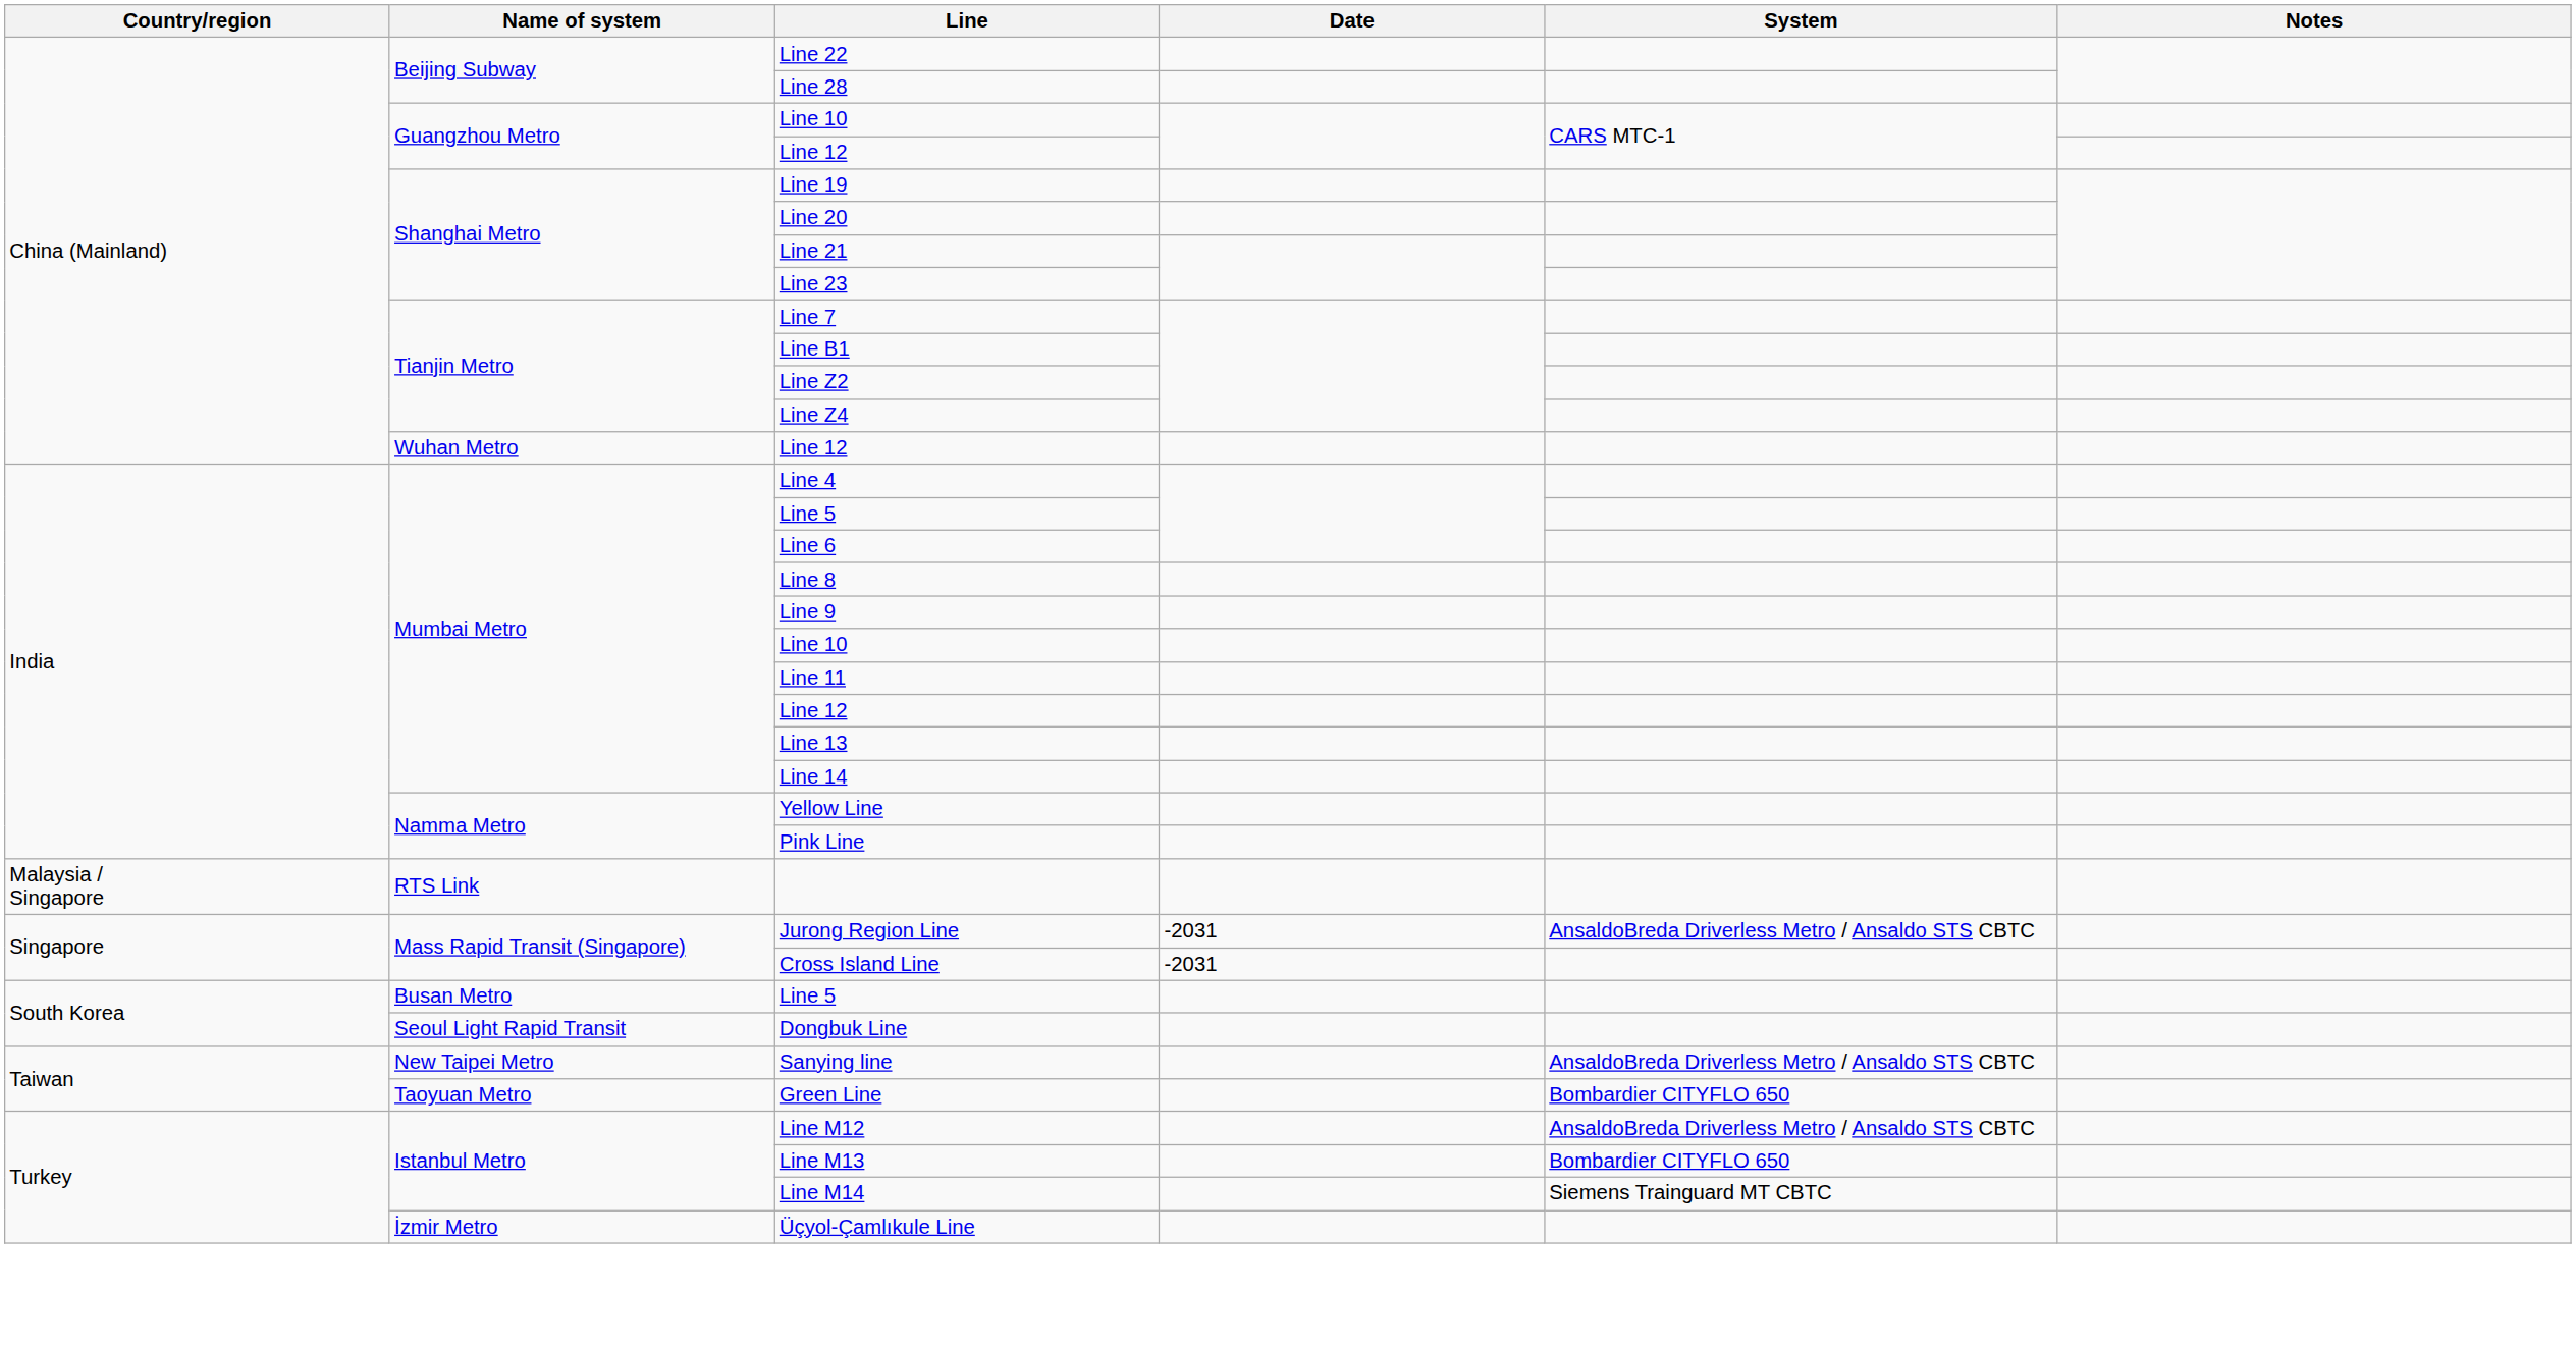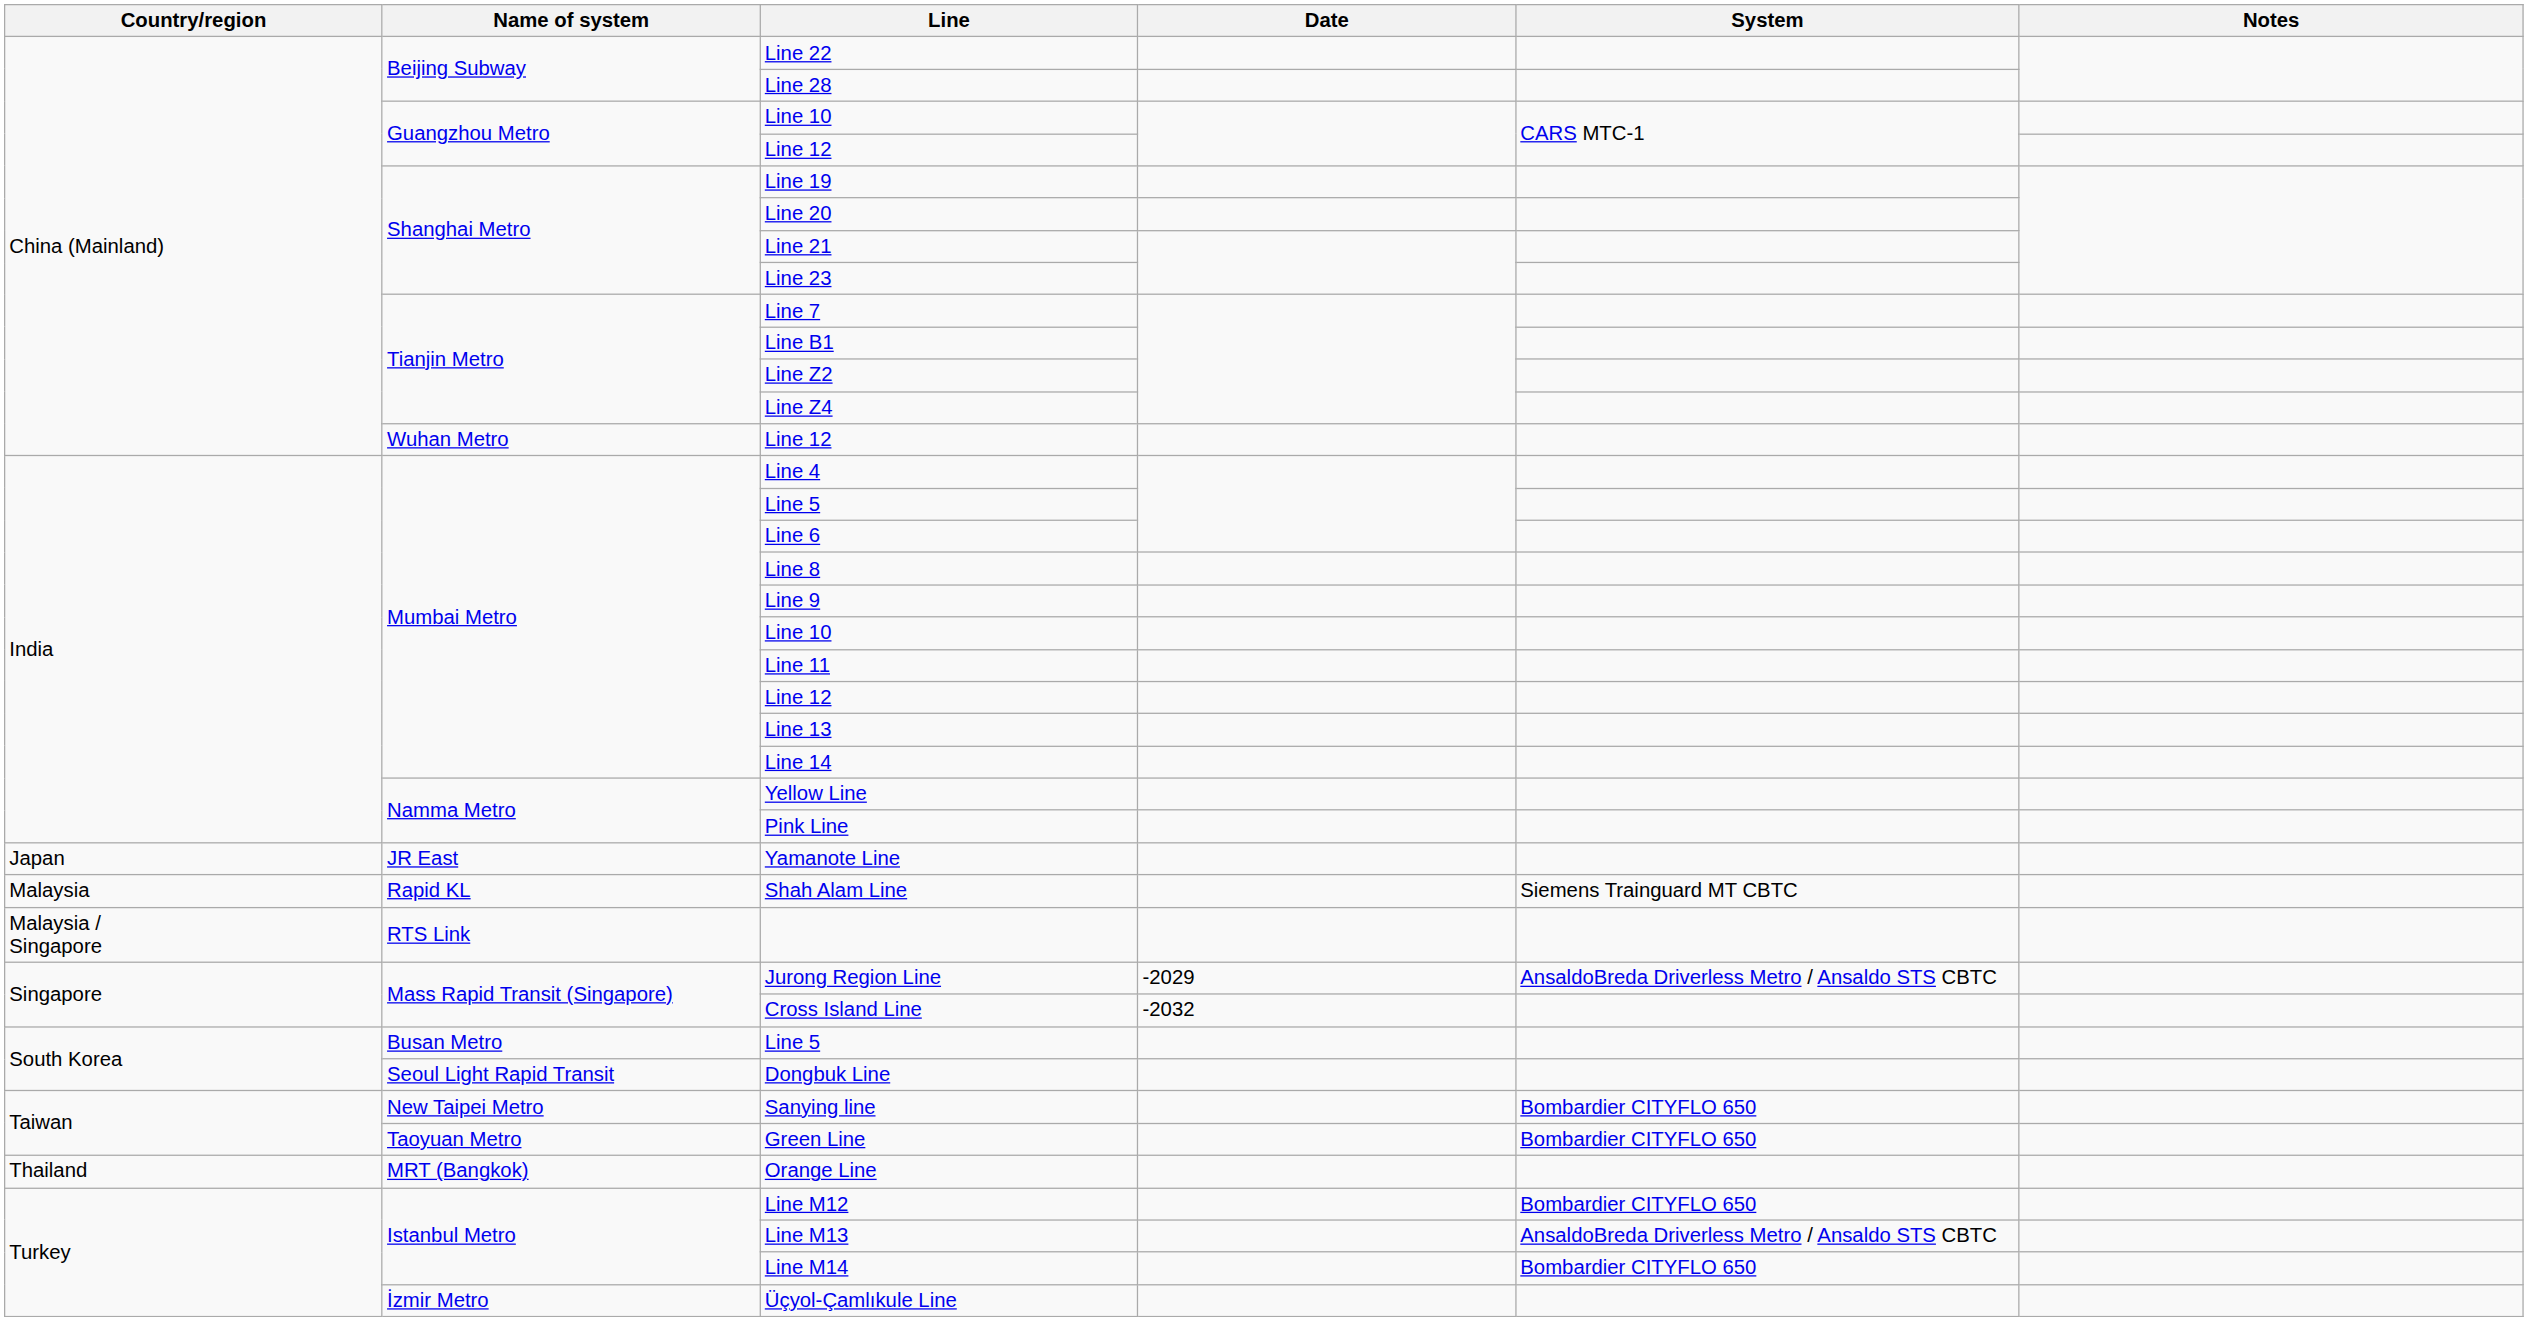+ row: Japan | JR East | Yamanote Line
+ row: Malaysia | Rapid KL | Shah Alam Line | Siemens Trainguard MT CBTC
Jurong Region Line | Date: -2031 -> -2029
Cross Island Line | Date: -2031 -> -2032
Sanying line | System: AnsaldoBreda Driverless Metro / Ansaldo STS CBTC -> Bombardier CITYFLO 650
+ row: Thailand | MRT (Bangkok) | Orange Line
Line M12 | System: AnsaldoBreda Driverless Metro / Ansaldo STS CBTC -> Bombardier CITYFLO 650
Line M13 | System: Bombardier CITYFLO 650 -> AnsaldoBreda Driverless Metro / Ansaldo STS CBTC
Line M14 | System: Siemens Trainguard MT CBTC -> Bombardier CITYFLO 650
